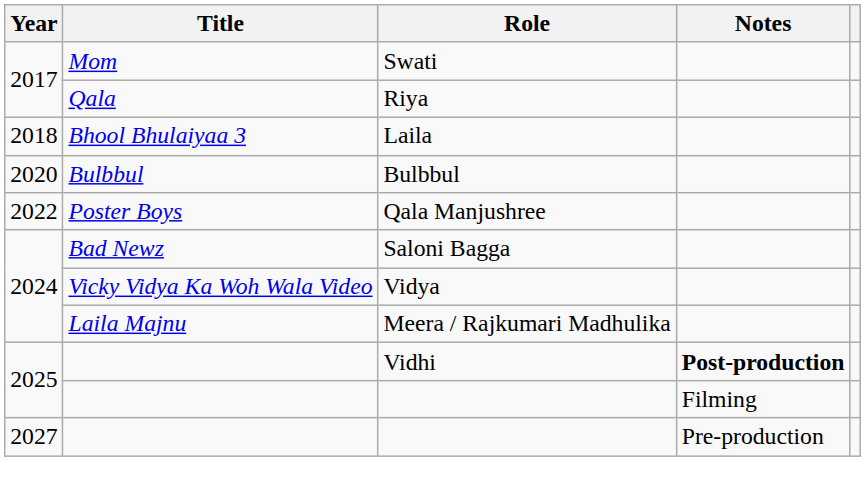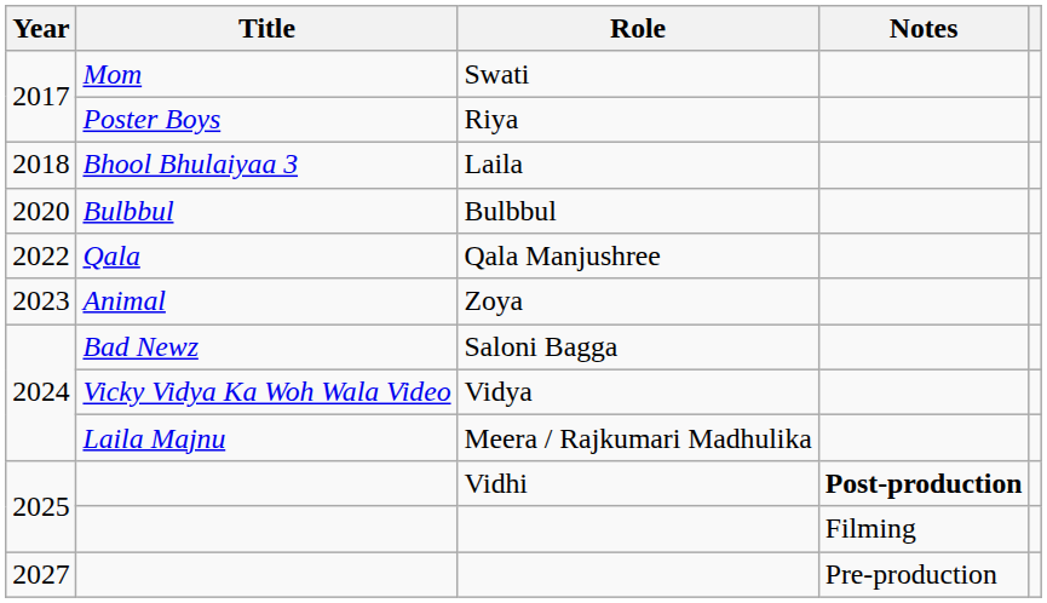Riya | Title: Qala -> Poster Boys
Qala Manjushree | Title: Poster Boys -> Qala
+ row: 2023 | Animal | Zoya
